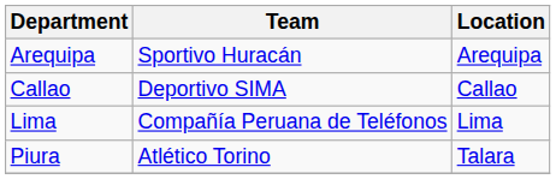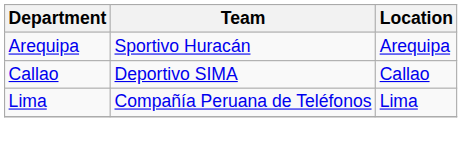- row: Piura | Atlético Torino | Talara
